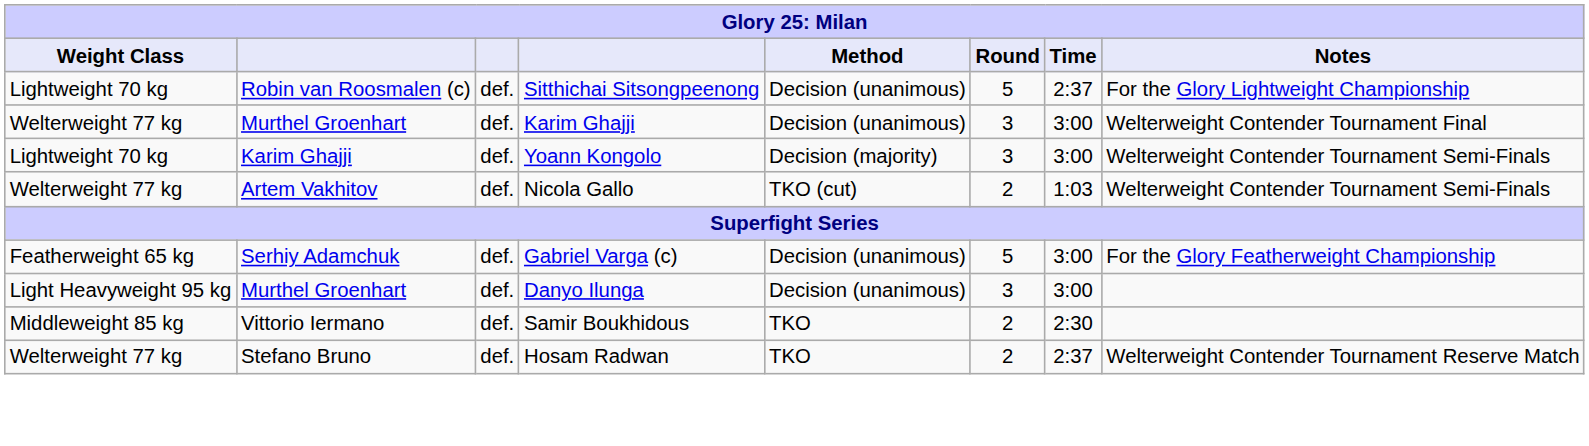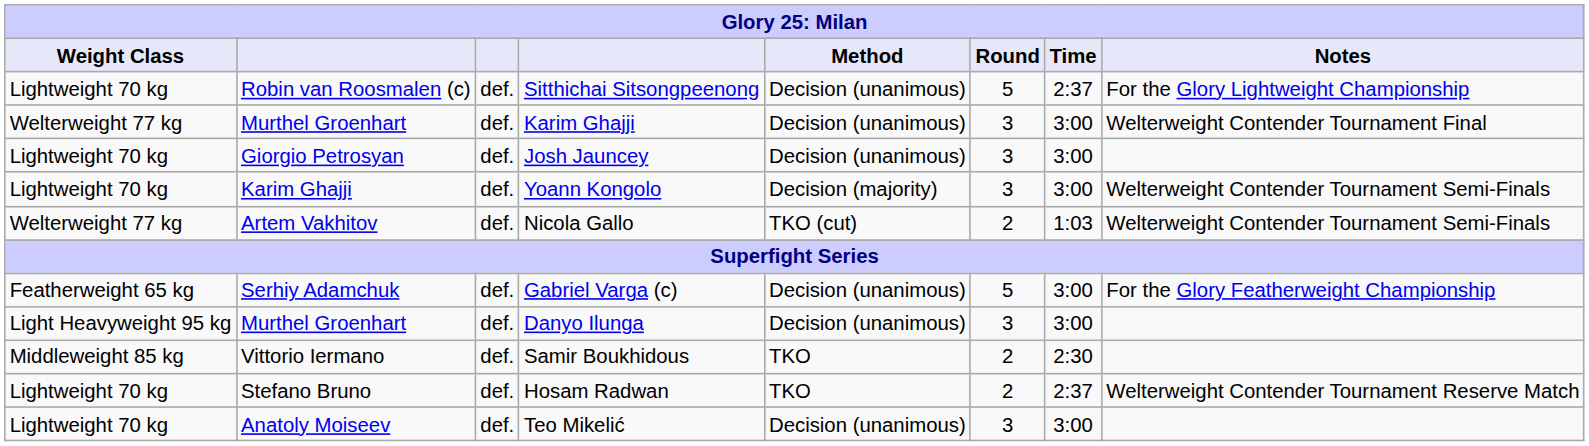+ row: Lightweight 70 kg | Giorgio Petrosyan | def. | Josh Jauncey | Decision (unanimous) | 3 | 3:00
Hosam Radwan | Weight Class: Welterweight 77 kg -> Lightweight 70 kg
+ row: Lightweight 70 kg | Anatoly Moiseev | def. | Teo Mikelić | Decision (unanimous) | 3 | 3:00
